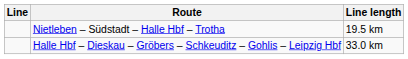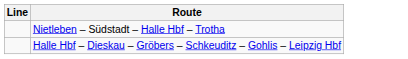- column: Line length | 19.5 km | 33.0 km
